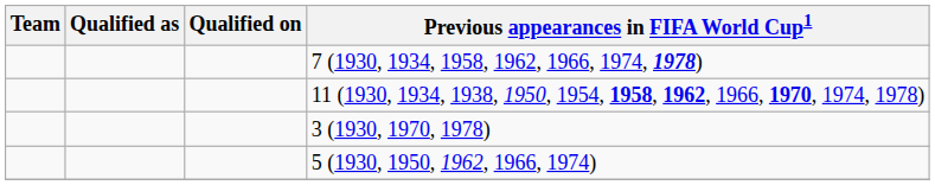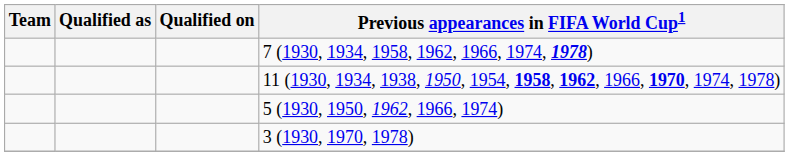rows swapped: 3 (1930, 1970, 1978) <-> 5 (1930, 1950, 1962, 1966, 1974)
